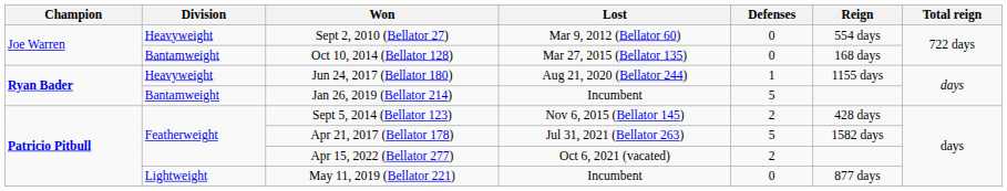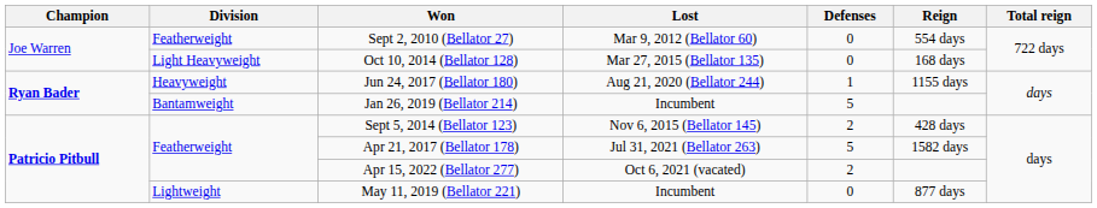Sept 2, 2010 (Bellator 27) | Division: Heavyweight -> Featherweight
Oct 10, 2014 (Bellator 128) | Division: Bantamweight -> Light Heavyweight
